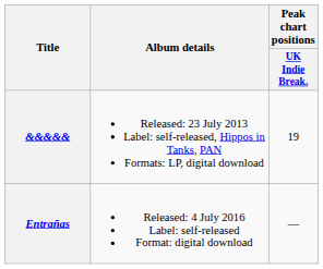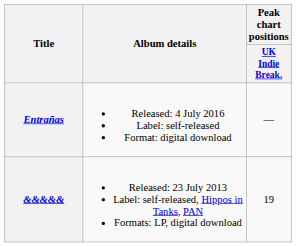rows swapped: &&&&& <-> Entrañas
